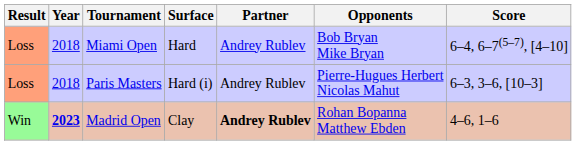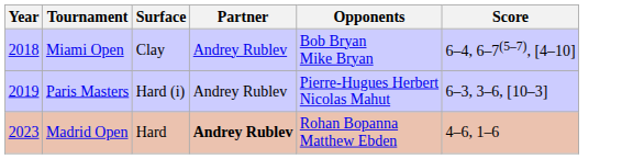- column: Result | Loss | Loss | Win
Miami Open | Surface: Hard -> Clay
Paris Masters | Year: 2018 -> 2019
Madrid Open | Year: bold -> normal
Madrid Open | Surface: Clay -> Hard
